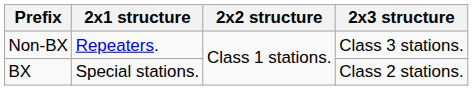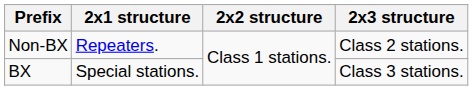Non-BX | 2x3 structure: Class 3 stations. -> Class 2 stations.
BX | 2x3 structure: Class 2 stations. -> Class 3 stations.
